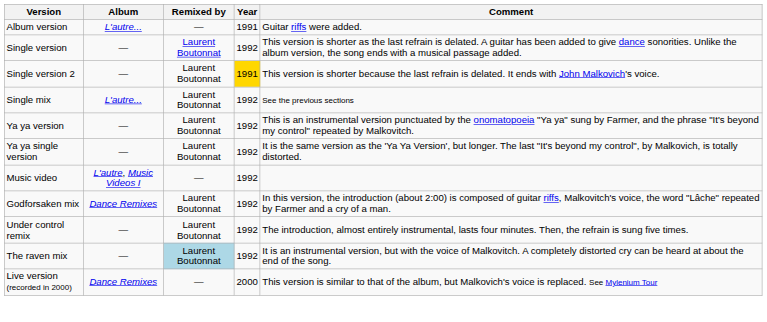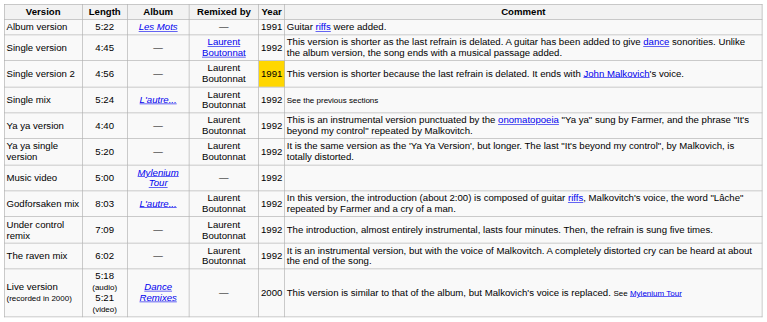+ column: Length | 5:22 | 4:45 | 4:56 | 5:24 | 4:40 | 5:20 | 5:00 | 8:03 | 7:09 | 6:02 | 5:18 (audio) 5:21 (video)
Album version | Album: L'autre... -> Les Mots
Music video | Album: L'autre, Music Videos I -> Mylenium Tour
Godforsaken mix | Album: Dance Remixes -> L'autre...
The raven mix | Remixed by: lightblue background -> no background
